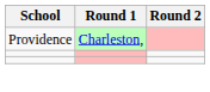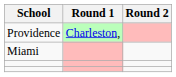+ row: Miami
